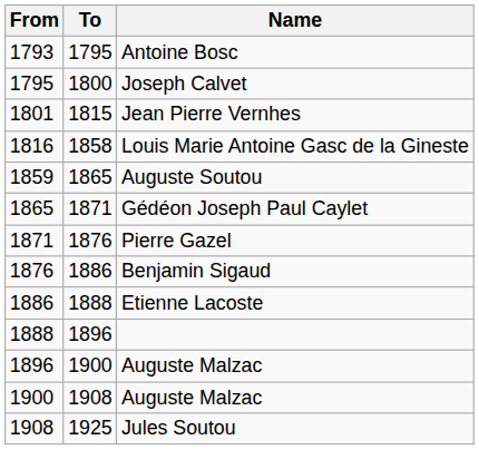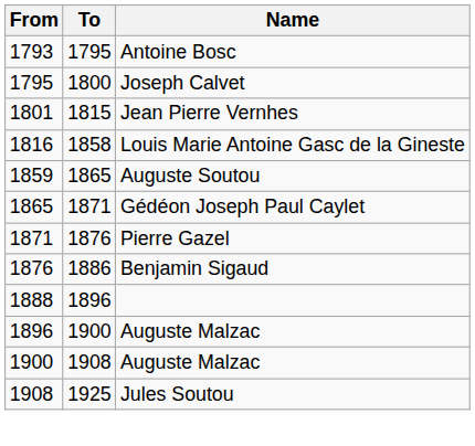- row: 1886 | 1888 | Etienne Lacoste
